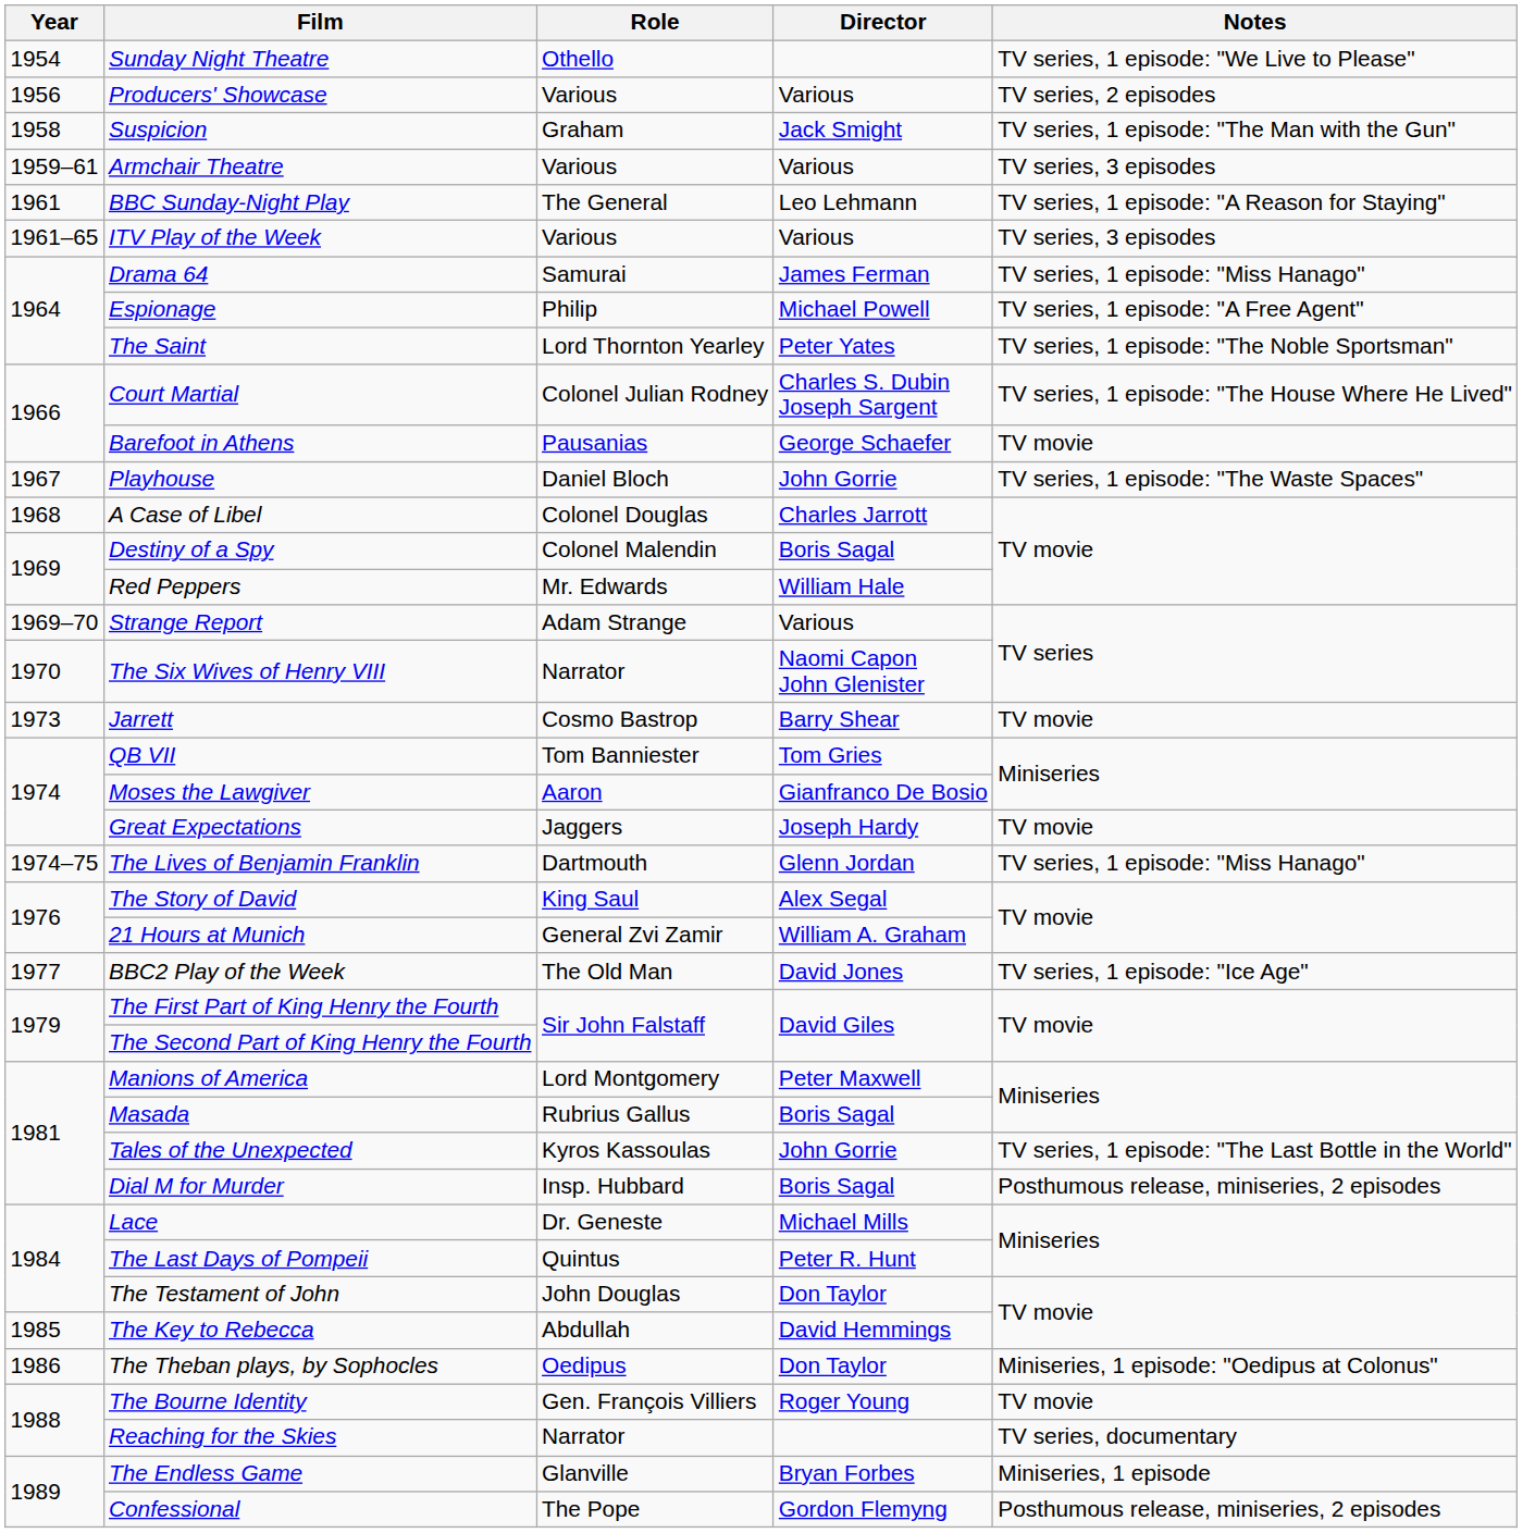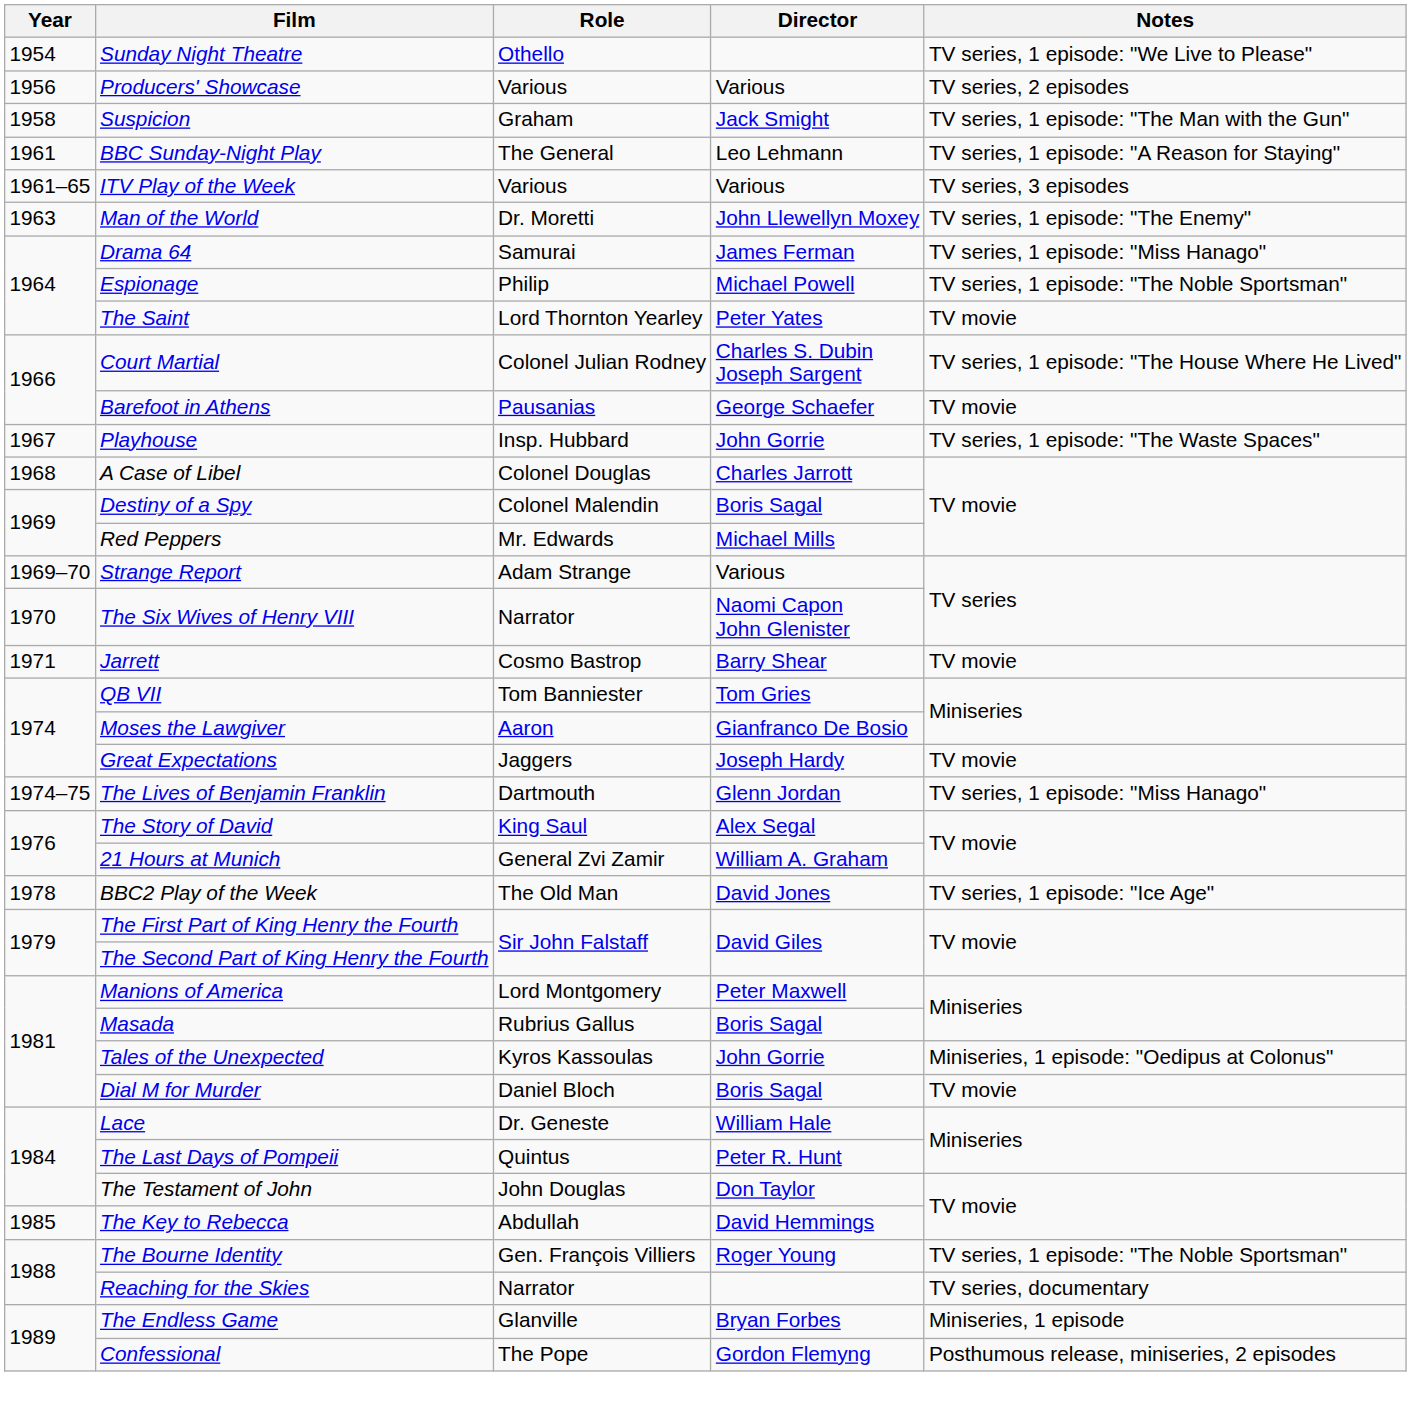- row: 1959–61 | Armchair Theatre | Various | Various | TV series, 3 episodes
+ row: 1963 | Man of the World | Dr. Moretti | John Llewellyn Moxey | TV series, 1 episode: "The Enemy"
Espionage | Notes: TV series, 1 episode: "A Free Agent" -> TV series, 1 episode: "The Noble Sportsman"
The Saint | Notes: TV series, 1 episode: "The Noble Sportsman" -> TV movie
Playhouse | Role: Daniel Bloch -> Insp. Hubbard
Red Peppers | Director: William Hale -> Michael Mills
Jarrett | Year: 1973 -> 1971
BBC2 Play of the Week | Year: 1977 -> 1978
Tales of the Unexpected | Notes: TV series, 1 episode: "The Last Bottle in the World" -> Miniseries, 1 episode: "Oedipus at Colonus"
Dial M for Murder | Role: Insp. Hubbard -> Daniel Bloch
Dial M for Murder | Notes: Posthumous release, miniseries, 2 episodes -> TV movie
Lace | Director: Michael Mills -> William Hale
- row: 1986 | The Theban plays, by Sophocles | Oedipus | Don Taylor | Miniseries, 1 episode: "Oedipus at Colonus"
The Bourne Identity | Notes: TV movie -> TV series, 1 episode: "The Noble Sportsman"
